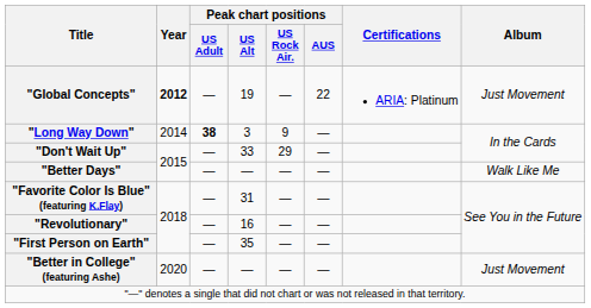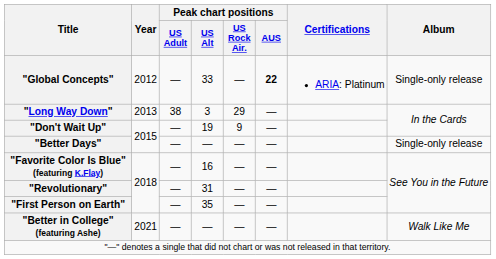"Global Concepts" | Year: bold -> normal
"Global Concepts" | Peak chart positions / US Alt: 19 -> 33
"Global Concepts" | Peak chart positions / AUS: normal -> bold
"Global Concepts" | Album: Just Movement -> Single-only release
"Long Way Down" | Year: 2014 -> 2013
"Long Way Down" | Peak chart positions / US Adult: bold -> normal
"Long Way Down" | Peak chart positions / US Rock Air.: 9 -> 29
"Don't Wait Up" | Peak chart positions / US Alt: 33 -> 19
"Don't Wait Up" | Peak chart positions / US Rock Air.: 29 -> 9
"Better Days" | Album: Walk Like Me -> Single-only release
"Favorite Color Is Blue" (featuring K.Flay) | Peak chart positions / US Alt: 31 -> 16
"Revolutionary" | Peak chart positions / US Alt: 16 -> 31
"Better in College" (featuring Ashe) | Year: 2020 -> 2021
"Better in College" (featuring Ashe) | Album: Just Movement -> Walk Like Me
